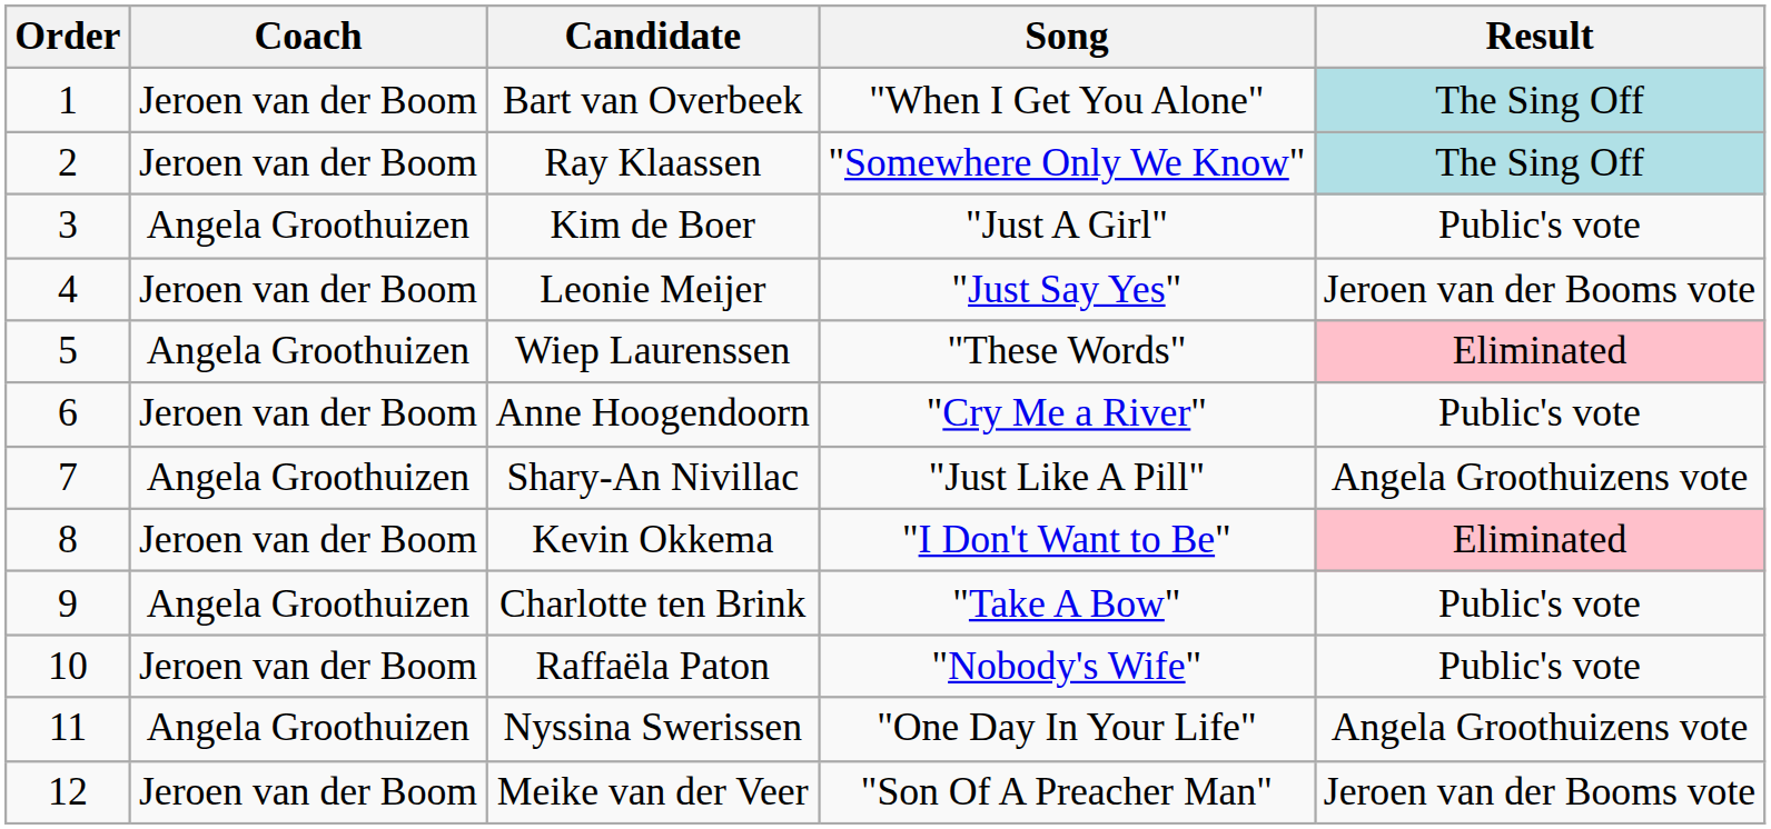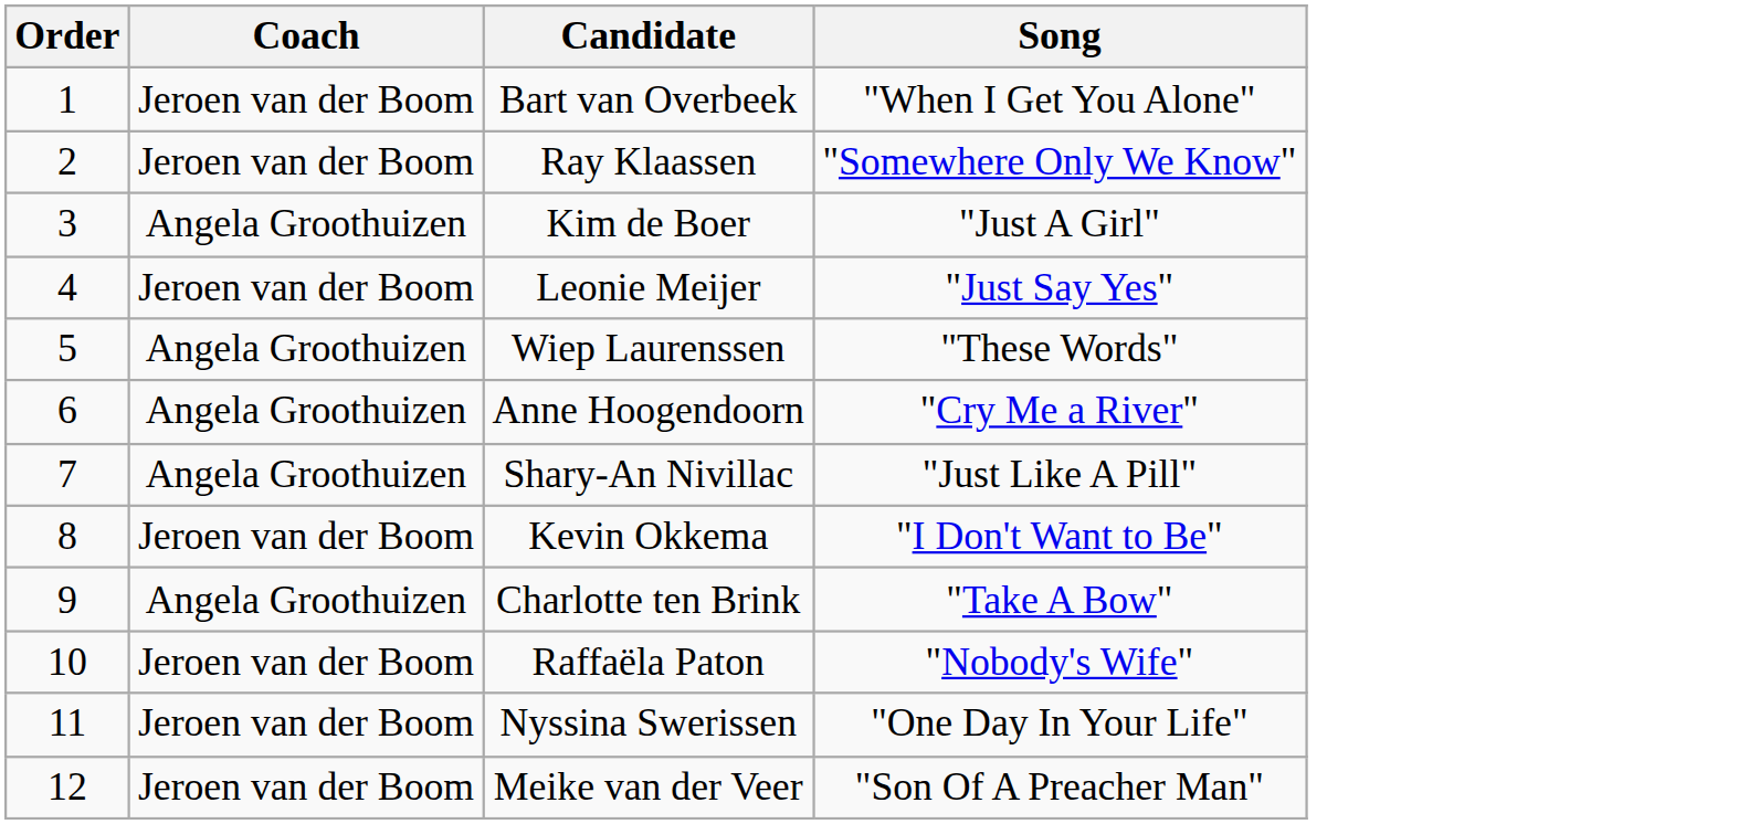- column: Result | The Sing Off | The Sing Off | Public's vote | Jeroen van der Booms vote | Eliminated | Public's vote | Angela Groothuizens vote | Eliminated | Public's vote | Public's vote | Angela Groothuizens vote | Jeroen van der Booms vote
Anne Hoogendoorn | Coach: Jeroen van der Boom -> Angela Groothuizen
Nyssina Swerissen | Coach: Angela Groothuizen -> Jeroen van der Boom
